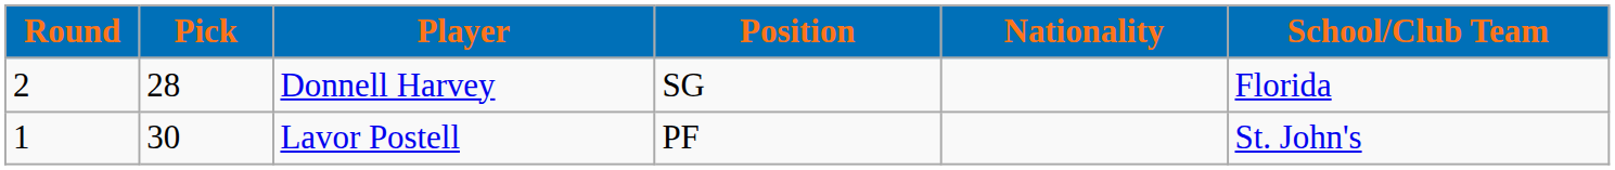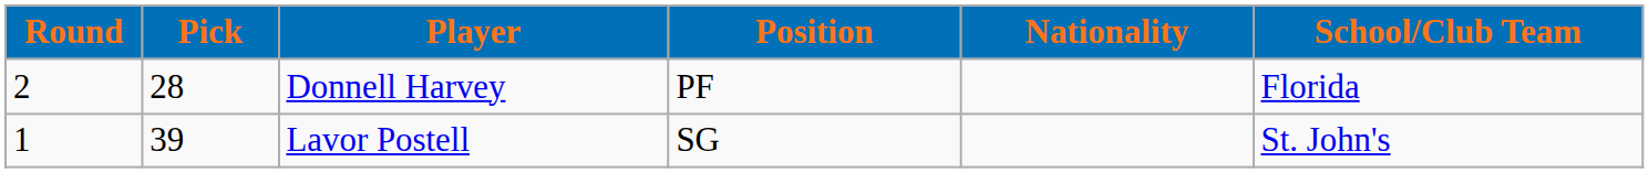Donnell Harvey | Position: SG -> PF
Lavor Postell | Pick: 30 -> 39
Lavor Postell | Position: PF -> SG
